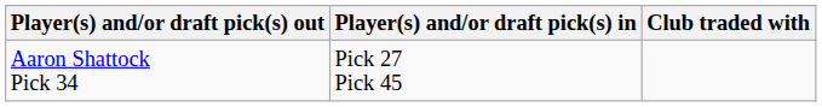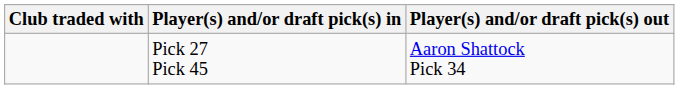columns swapped: Club traded with <-> Player(s) and/or draft pick(s) out
